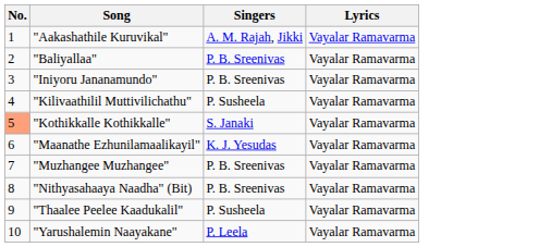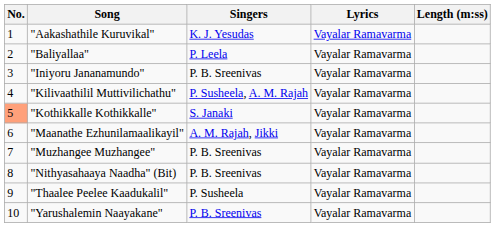+ column: Length (m:ss)
"Aakashathile Kuruvikal" | Singers: A. M. Rajah, Jikki -> K. J. Yesudas
"Baliyallaa" | Singers: P. B. Sreenivas -> P. Leela
"Kilivaathilil Muttivilichathu" | Singers: P. Susheela -> P. Susheela, A. M. Rajah
"Maanathe Ezhunilamaalikayil" | Singers: K. J. Yesudas -> A. M. Rajah, Jikki
"Yarushalemin Naayakane" | Singers: P. Leela -> P. B. Sreenivas
